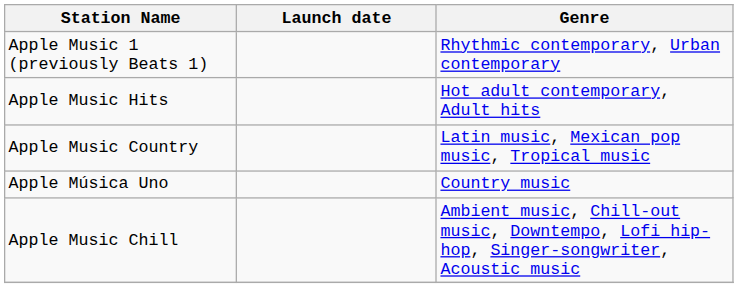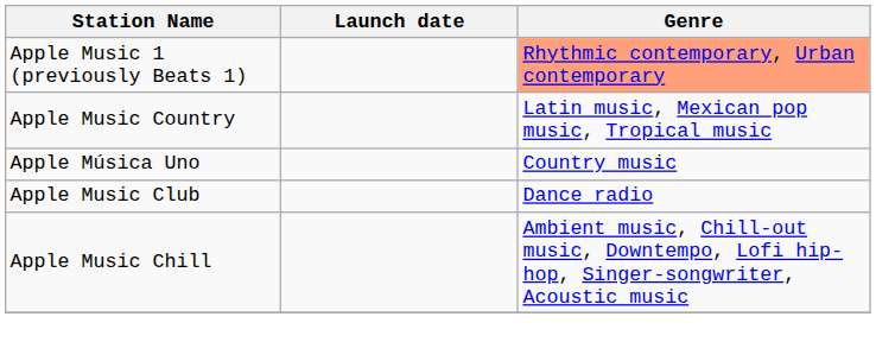Apple Music 1 (previously Beats 1) | Genre: no background -> lightsalmon background
- row: Apple Music Hits | Hot adult contemporary, Adult hits
+ row: Apple Music Club | Dance radio
